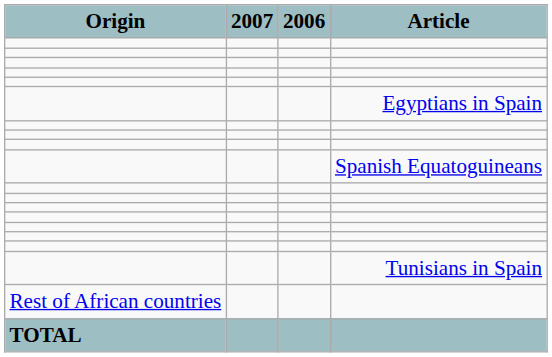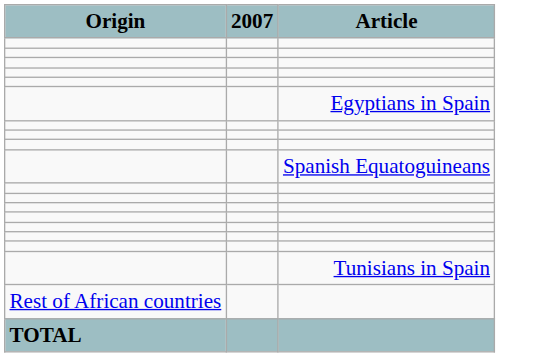- column: 2006
